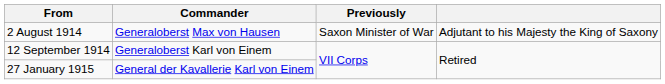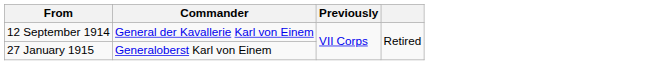- row: 2 August 1914 | Generaloberst Max von Hausen | Saxon Minister of War | Adjutant to his Majesty the King of Saxony
12 September 1914 | Commander: Generaloberst Karl von Einem -> General der Kavallerie Karl von Einem
27 January 1915 | Commander: General der Kavallerie Karl von Einem -> Generaloberst Karl von Einem
